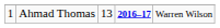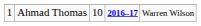Ahmad Thomas | column 3: 13 -> 10
